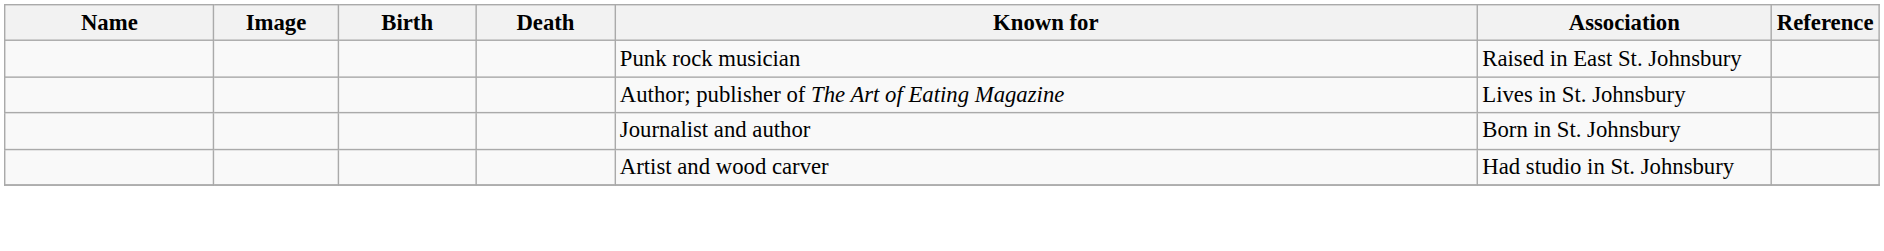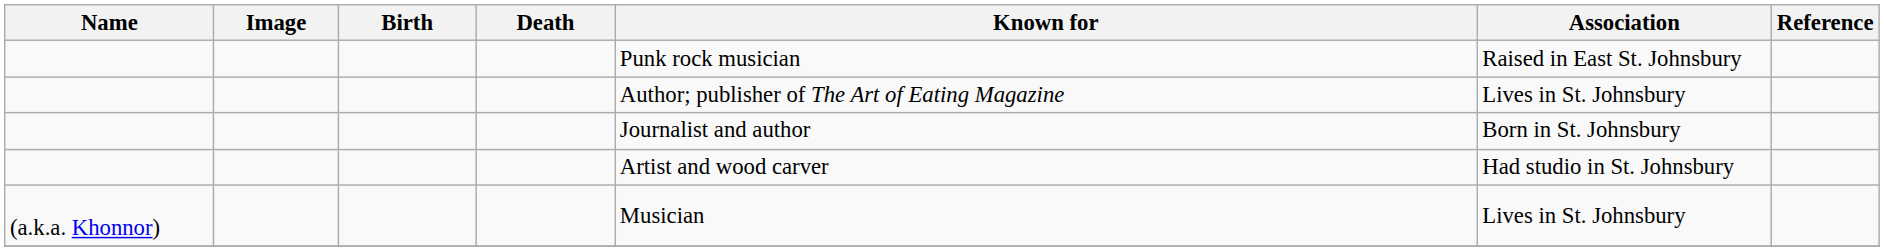+ row: (a.k.a. Khonnor) | Musician | Lives in St. Johnsbury
